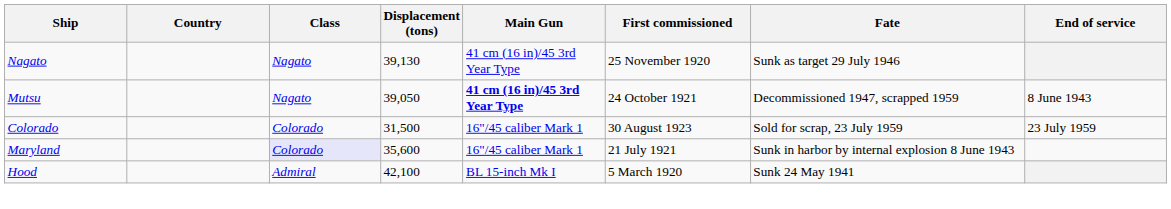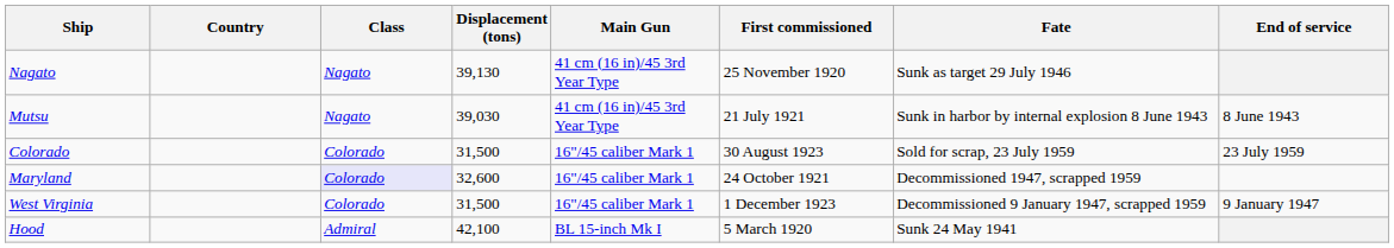Mutsu | Displacement (tons): 39,050 -> 39,030
Mutsu | Main Gun: bold -> normal
Mutsu | First commissioned: 24 October 1921 -> 21 July 1921
Mutsu | Fate: Decommissioned 1947, scrapped 1959 -> Sunk in harbor by internal explosion 8 June 1943
Maryland | Displacement (tons): 35,600 -> 32,600
Maryland | First commissioned: 21 July 1921 -> 24 October 1921
Maryland | Fate: Sunk in harbor by internal explosion 8 June 1943 -> Decommissioned 1947, scrapped 1959
+ row: West Virginia | Colorado | 31,500 | 16"/45 caliber Mark 1 | 1 December 1923 | Decommissioned 9 January 1947, scrapped 1959 | 9 January 1947
